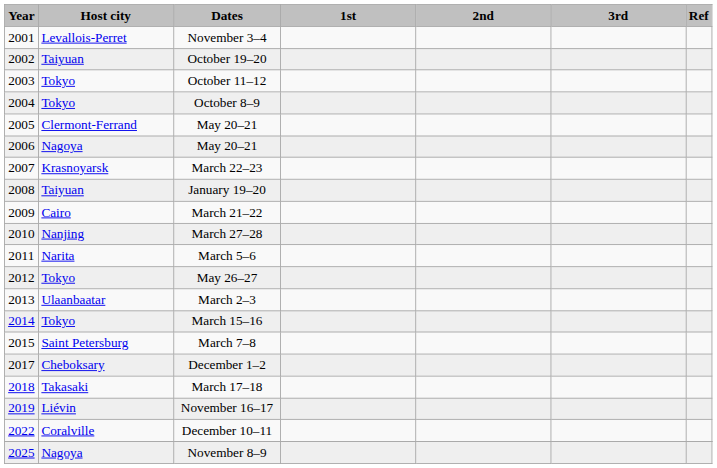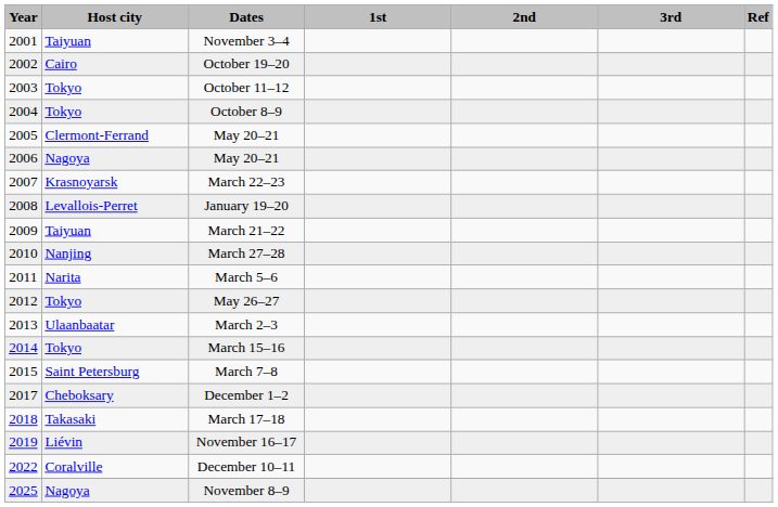November 3–4 | Host city: Levallois-Perret -> Taiyuan
October 19–20 | Host city: Taiyuan -> Cairo
January 19–20 | Host city: Taiyuan -> Levallois-Perret
March 21–22 | Host city: Cairo -> Taiyuan
